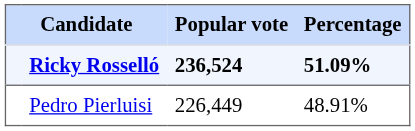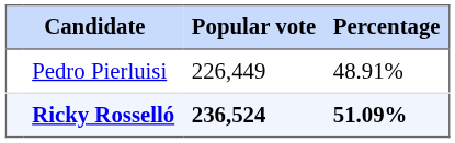rows swapped: Ricky Rosselló <-> Pedro Pierluisi
